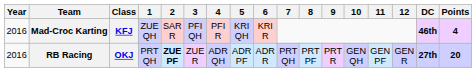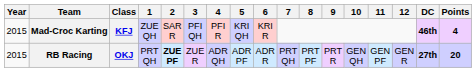Mad-Croc Karting | Year: 2016 -> 2015
RB Racing | Year: 2016 -> 2015
